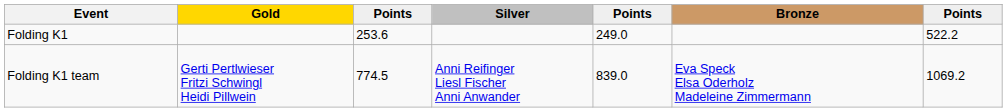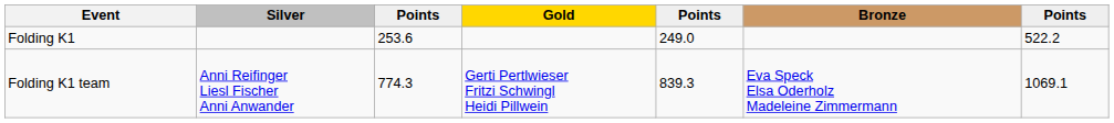columns swapped: Gold <-> Silver
Folding K1 team | column 3: 774.5 -> 774.3
Folding K1 team | column 5: 839.0 -> 839.3
Folding K1 team | column 7: 1069.2 -> 1069.1
